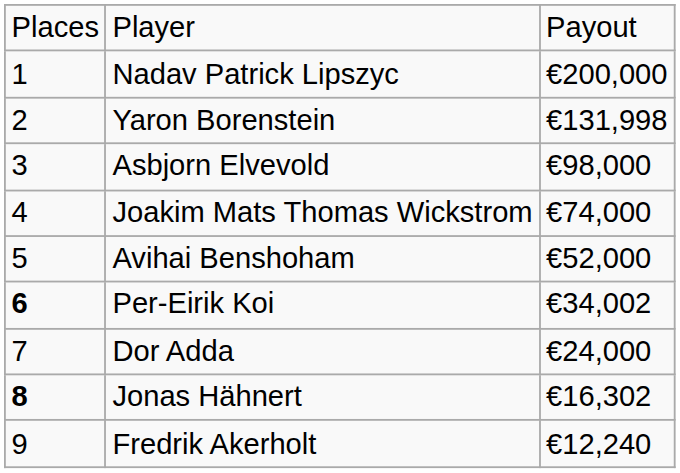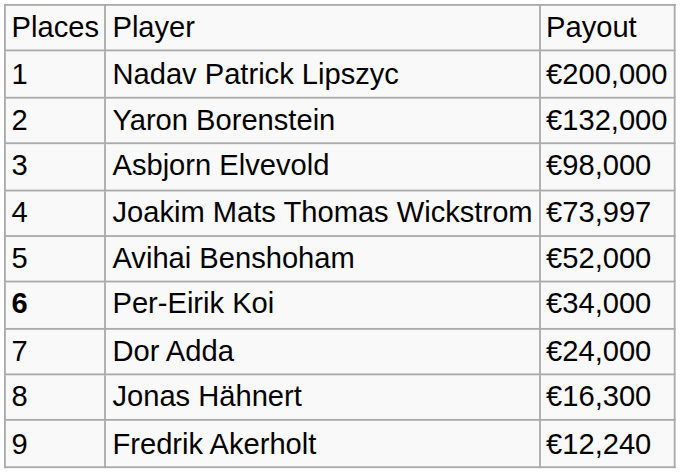Yaron Borenstein | column 3: €131,998 -> €132,000
Joakim Mats Thomas Wickstrom | column 3: €74,000 -> €73,997
Per-Eirik Koi | column 3: €34,002 -> €34,000
Jonas Hähnert | column 1: bold -> normal
Jonas Hähnert | column 3: €16,302 -> €16,300
